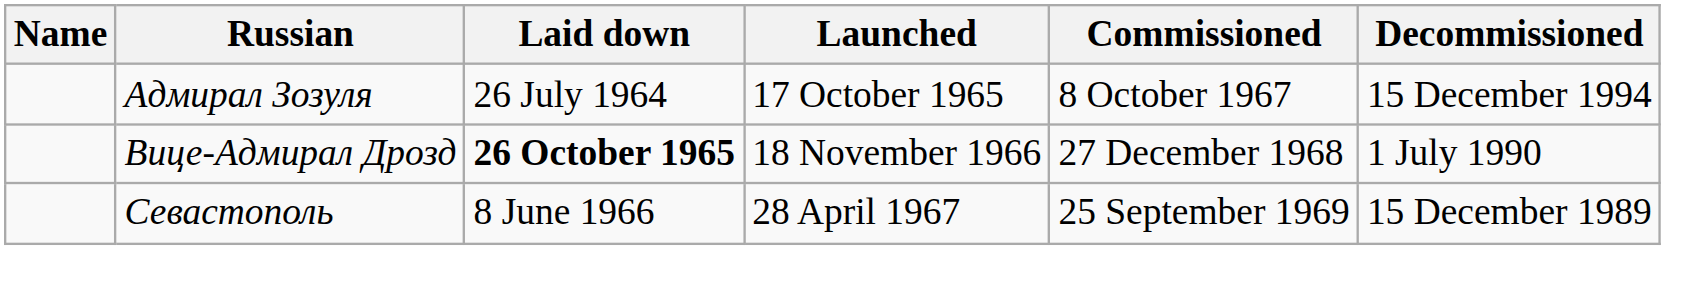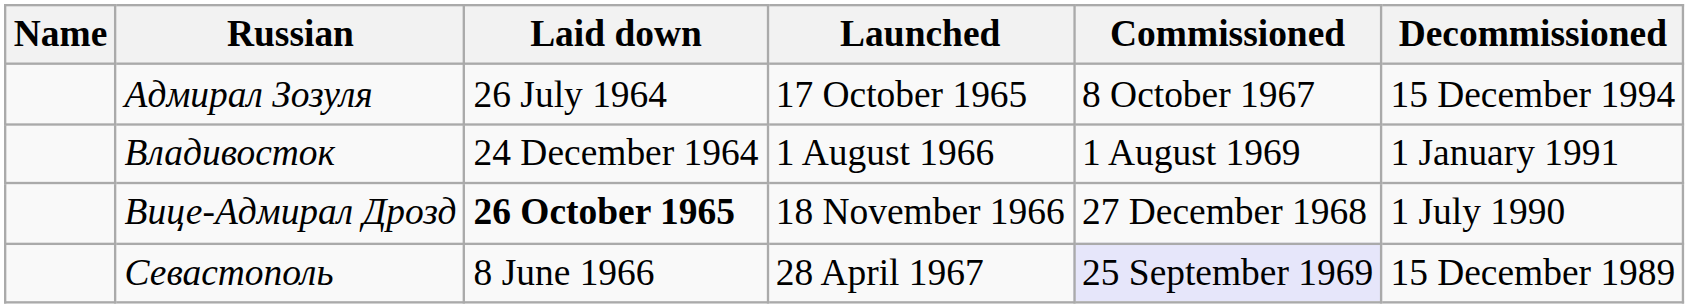+ row: Владивосток | 24 December 1964 | 1 August 1966 | 1 August 1969 | 1 January 1991
Севастополь | Commissioned: no background -> lavender background
